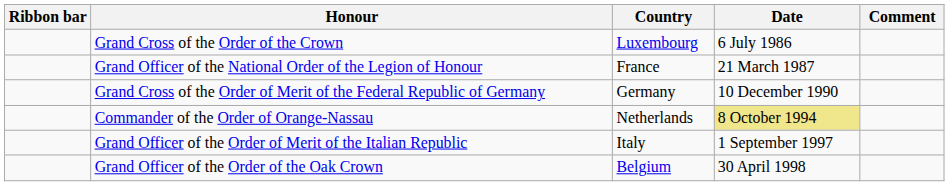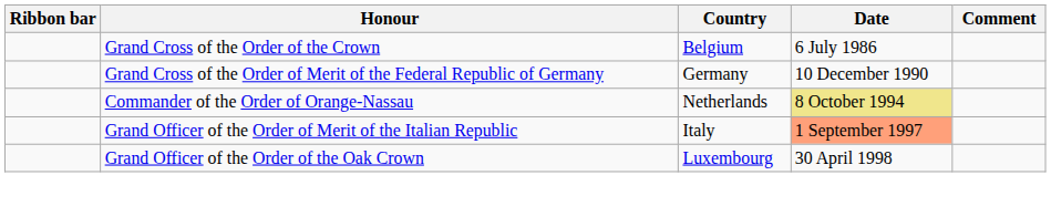Grand Cross of the Order of the Crown | Country: Luxembourg -> Belgium
- row: Grand Officer of the National Order of the Legion of Honour | France | 21 March 1987
Grand Officer of the Order of Merit of the Italian Republic | Date: no background -> lightsalmon background
Grand Officer of the Order of the Oak Crown | Country: Belgium -> Luxembourg
